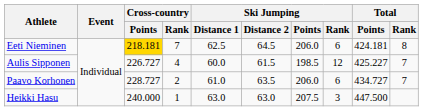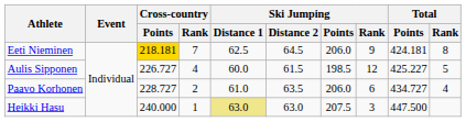Eeti Nieminen | Ski Jumping / Rank: 6 -> 9
Aulis Sipponen | Total / Rank: 7 -> 5
Paavo Korhonen | Total / Rank: 7 -> 4
Heikki Hasu | Ski Jumping / Distance 1: no background -> khaki background
